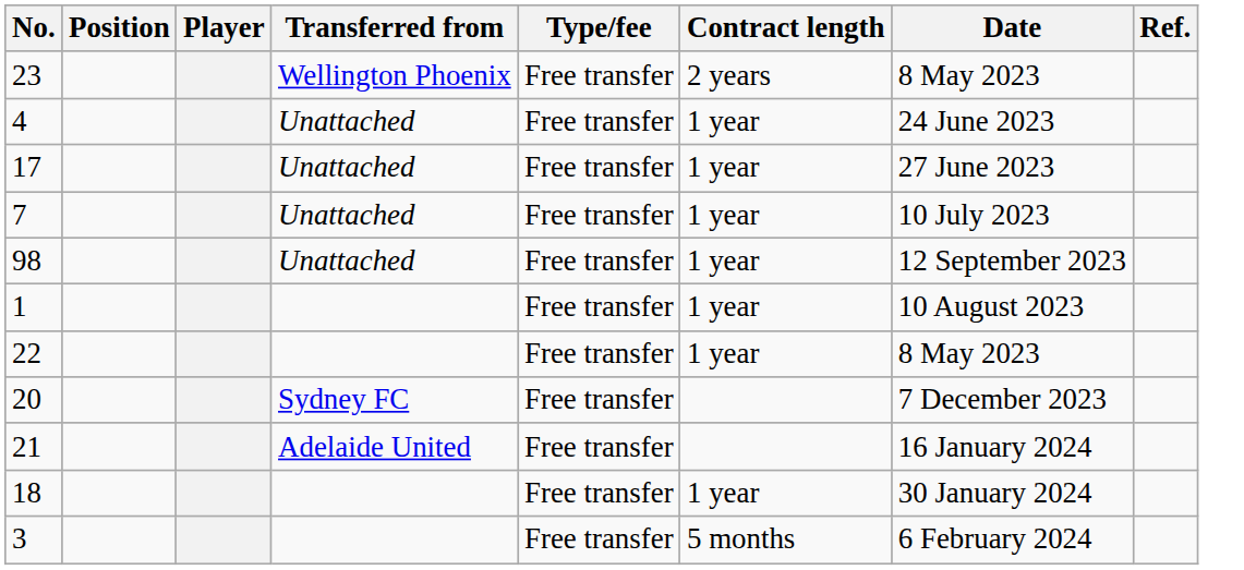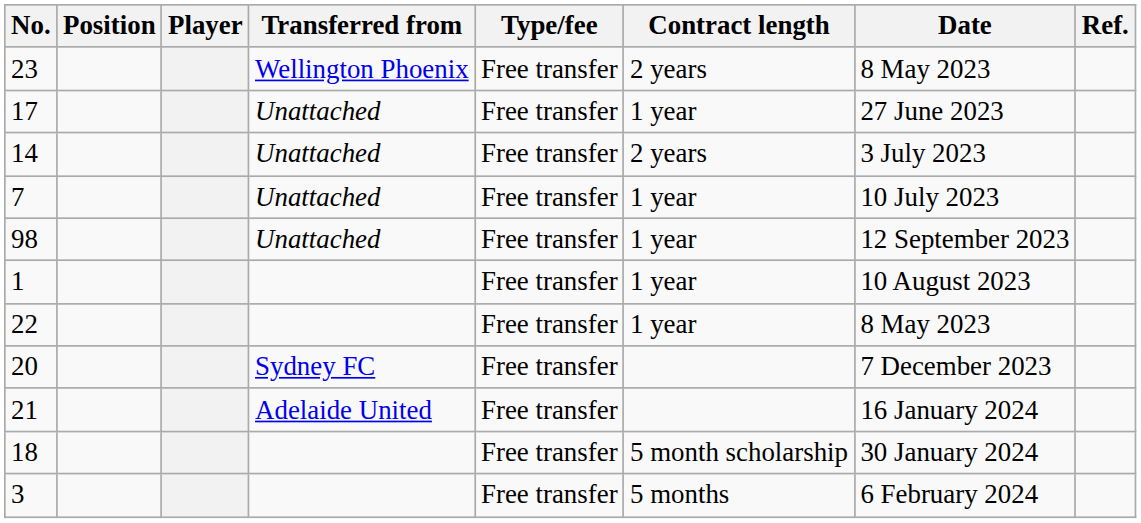- row: 4 | Unattached | Free transfer | 1 year | 24 June 2023
+ row: 14 | Unattached | Free transfer | 2 years | 3 July 2023
18 | Contract length: 1 year -> 5 month scholarship
